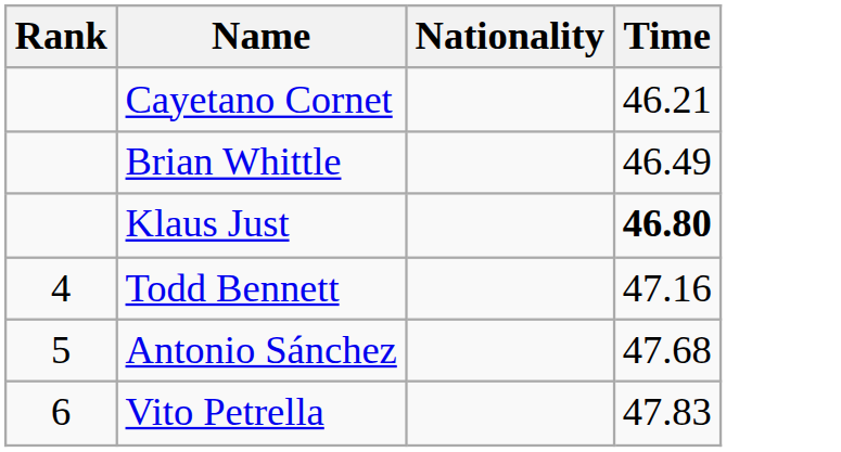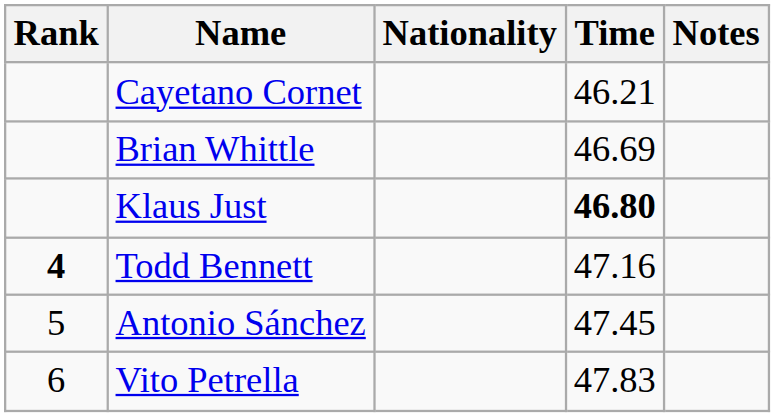+ column: Notes
Brian Whittle | Time: 46.49 -> 46.69
Todd Bennett | Rank: normal -> bold
Antonio Sánchez | Time: 47.68 -> 47.45
